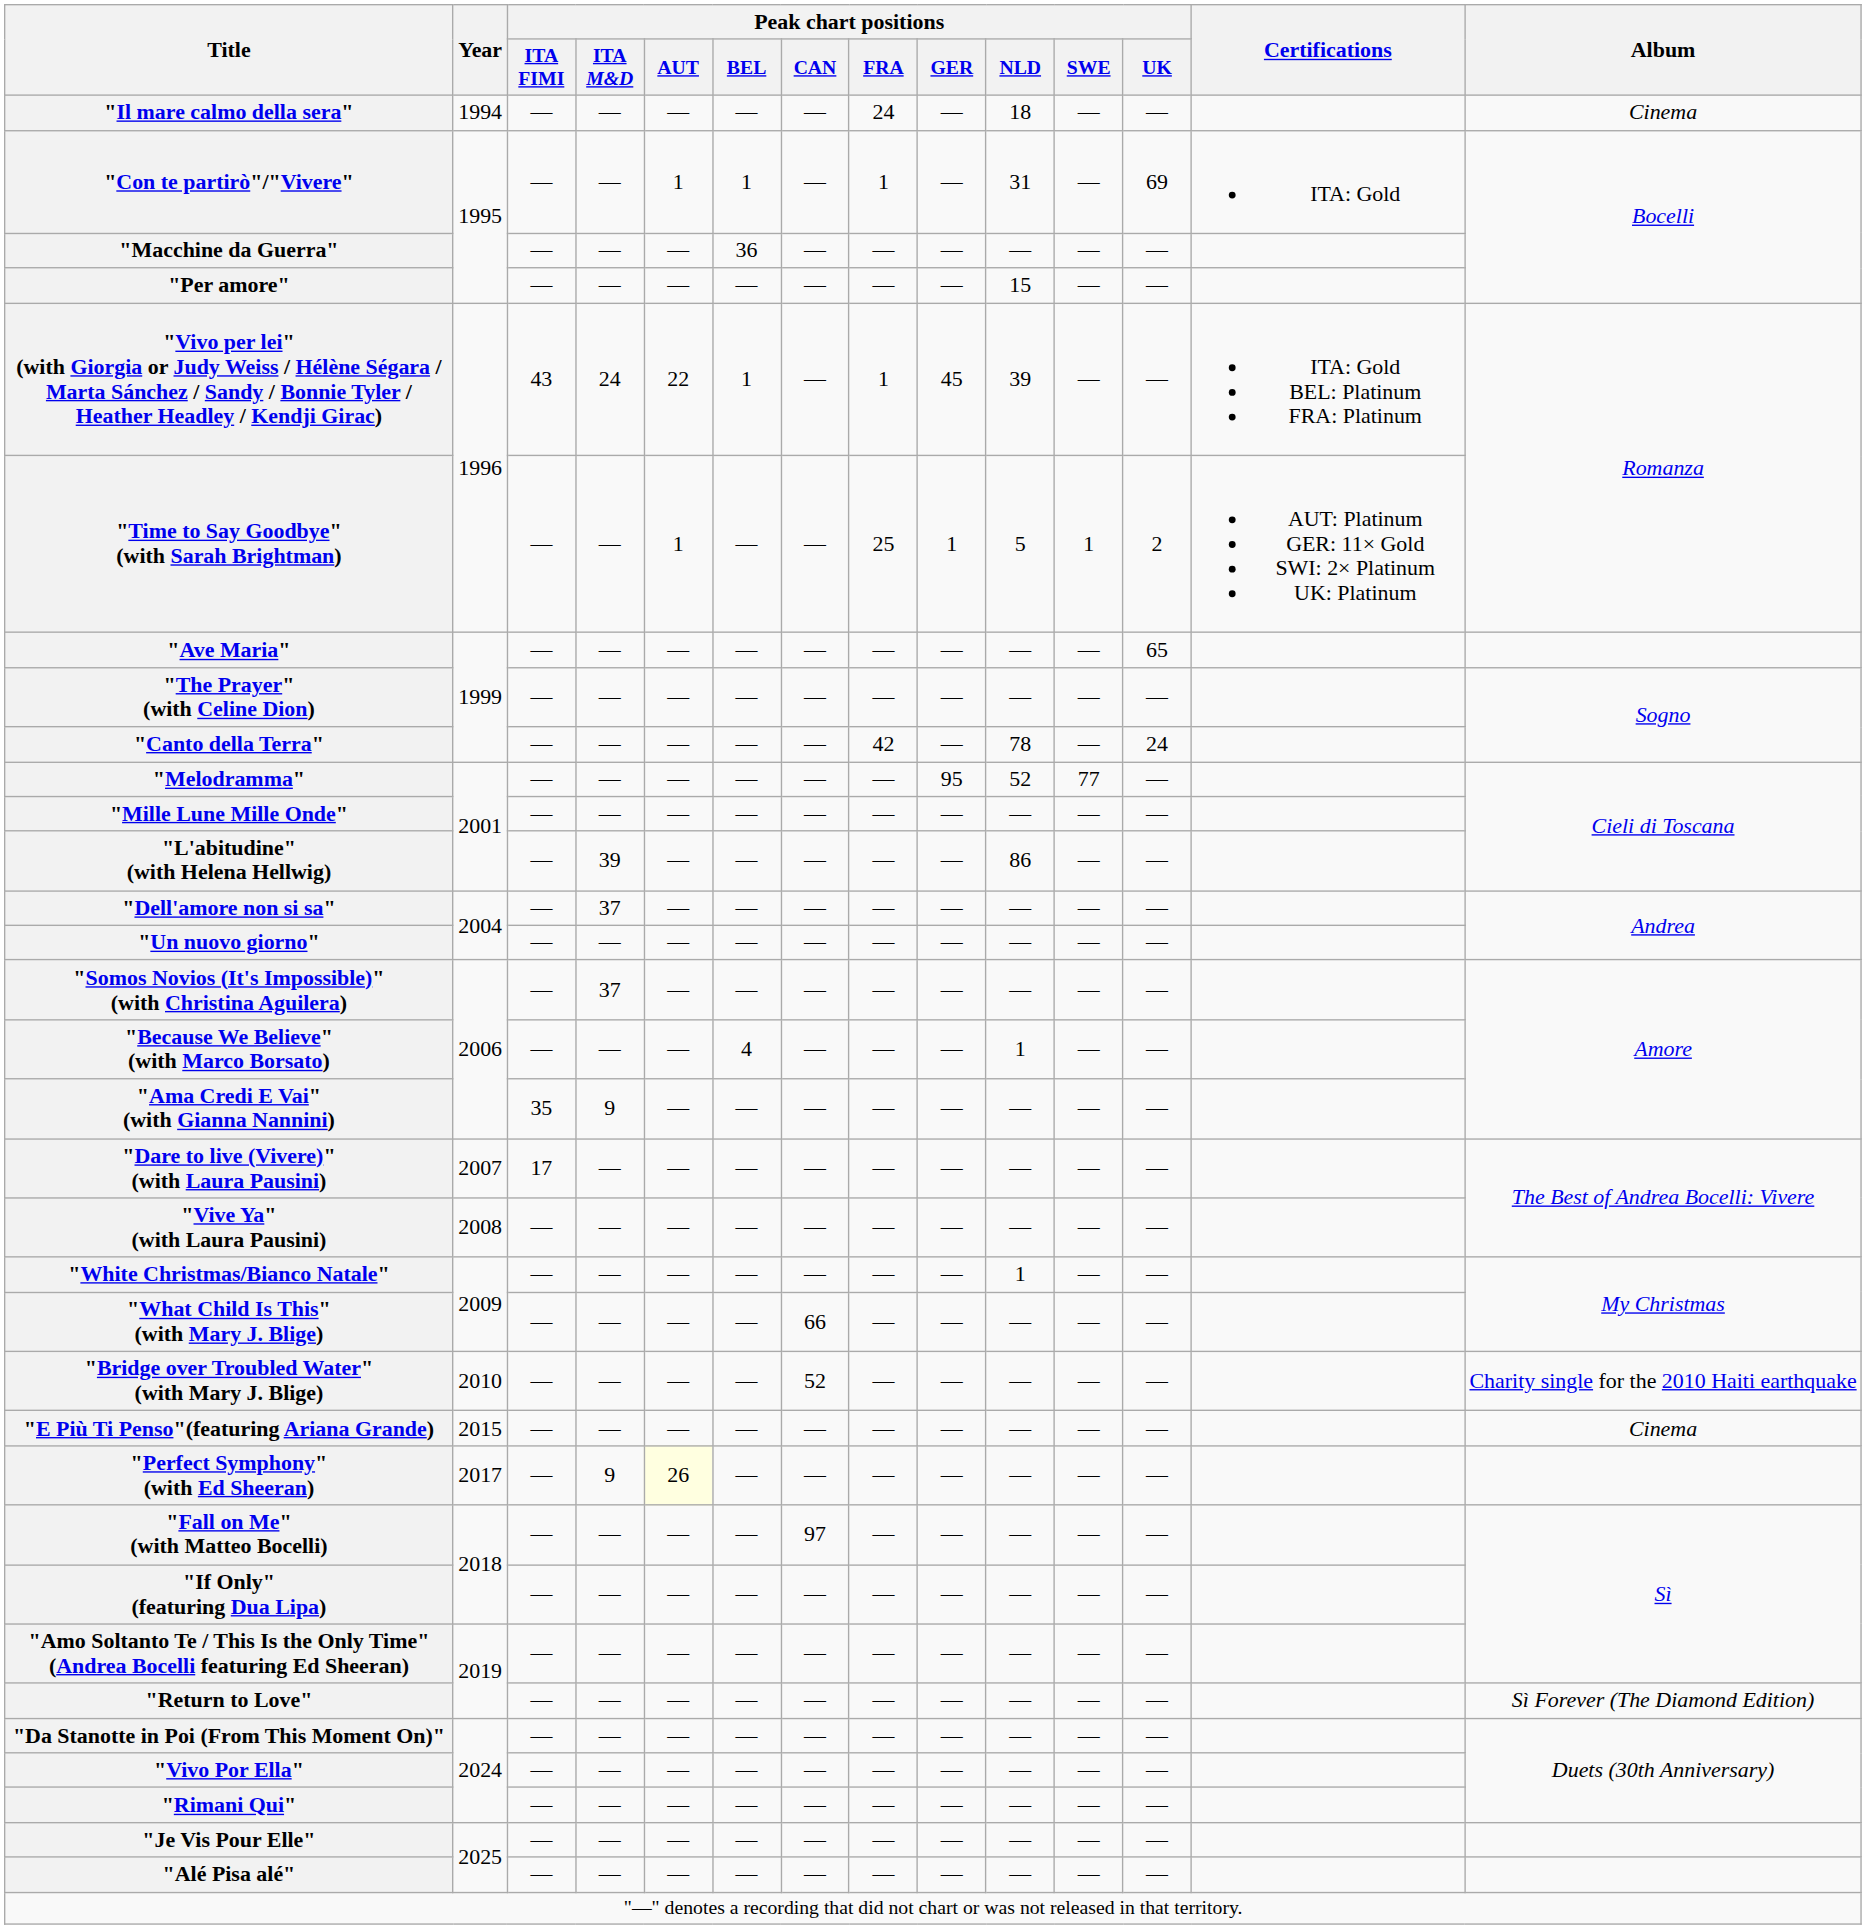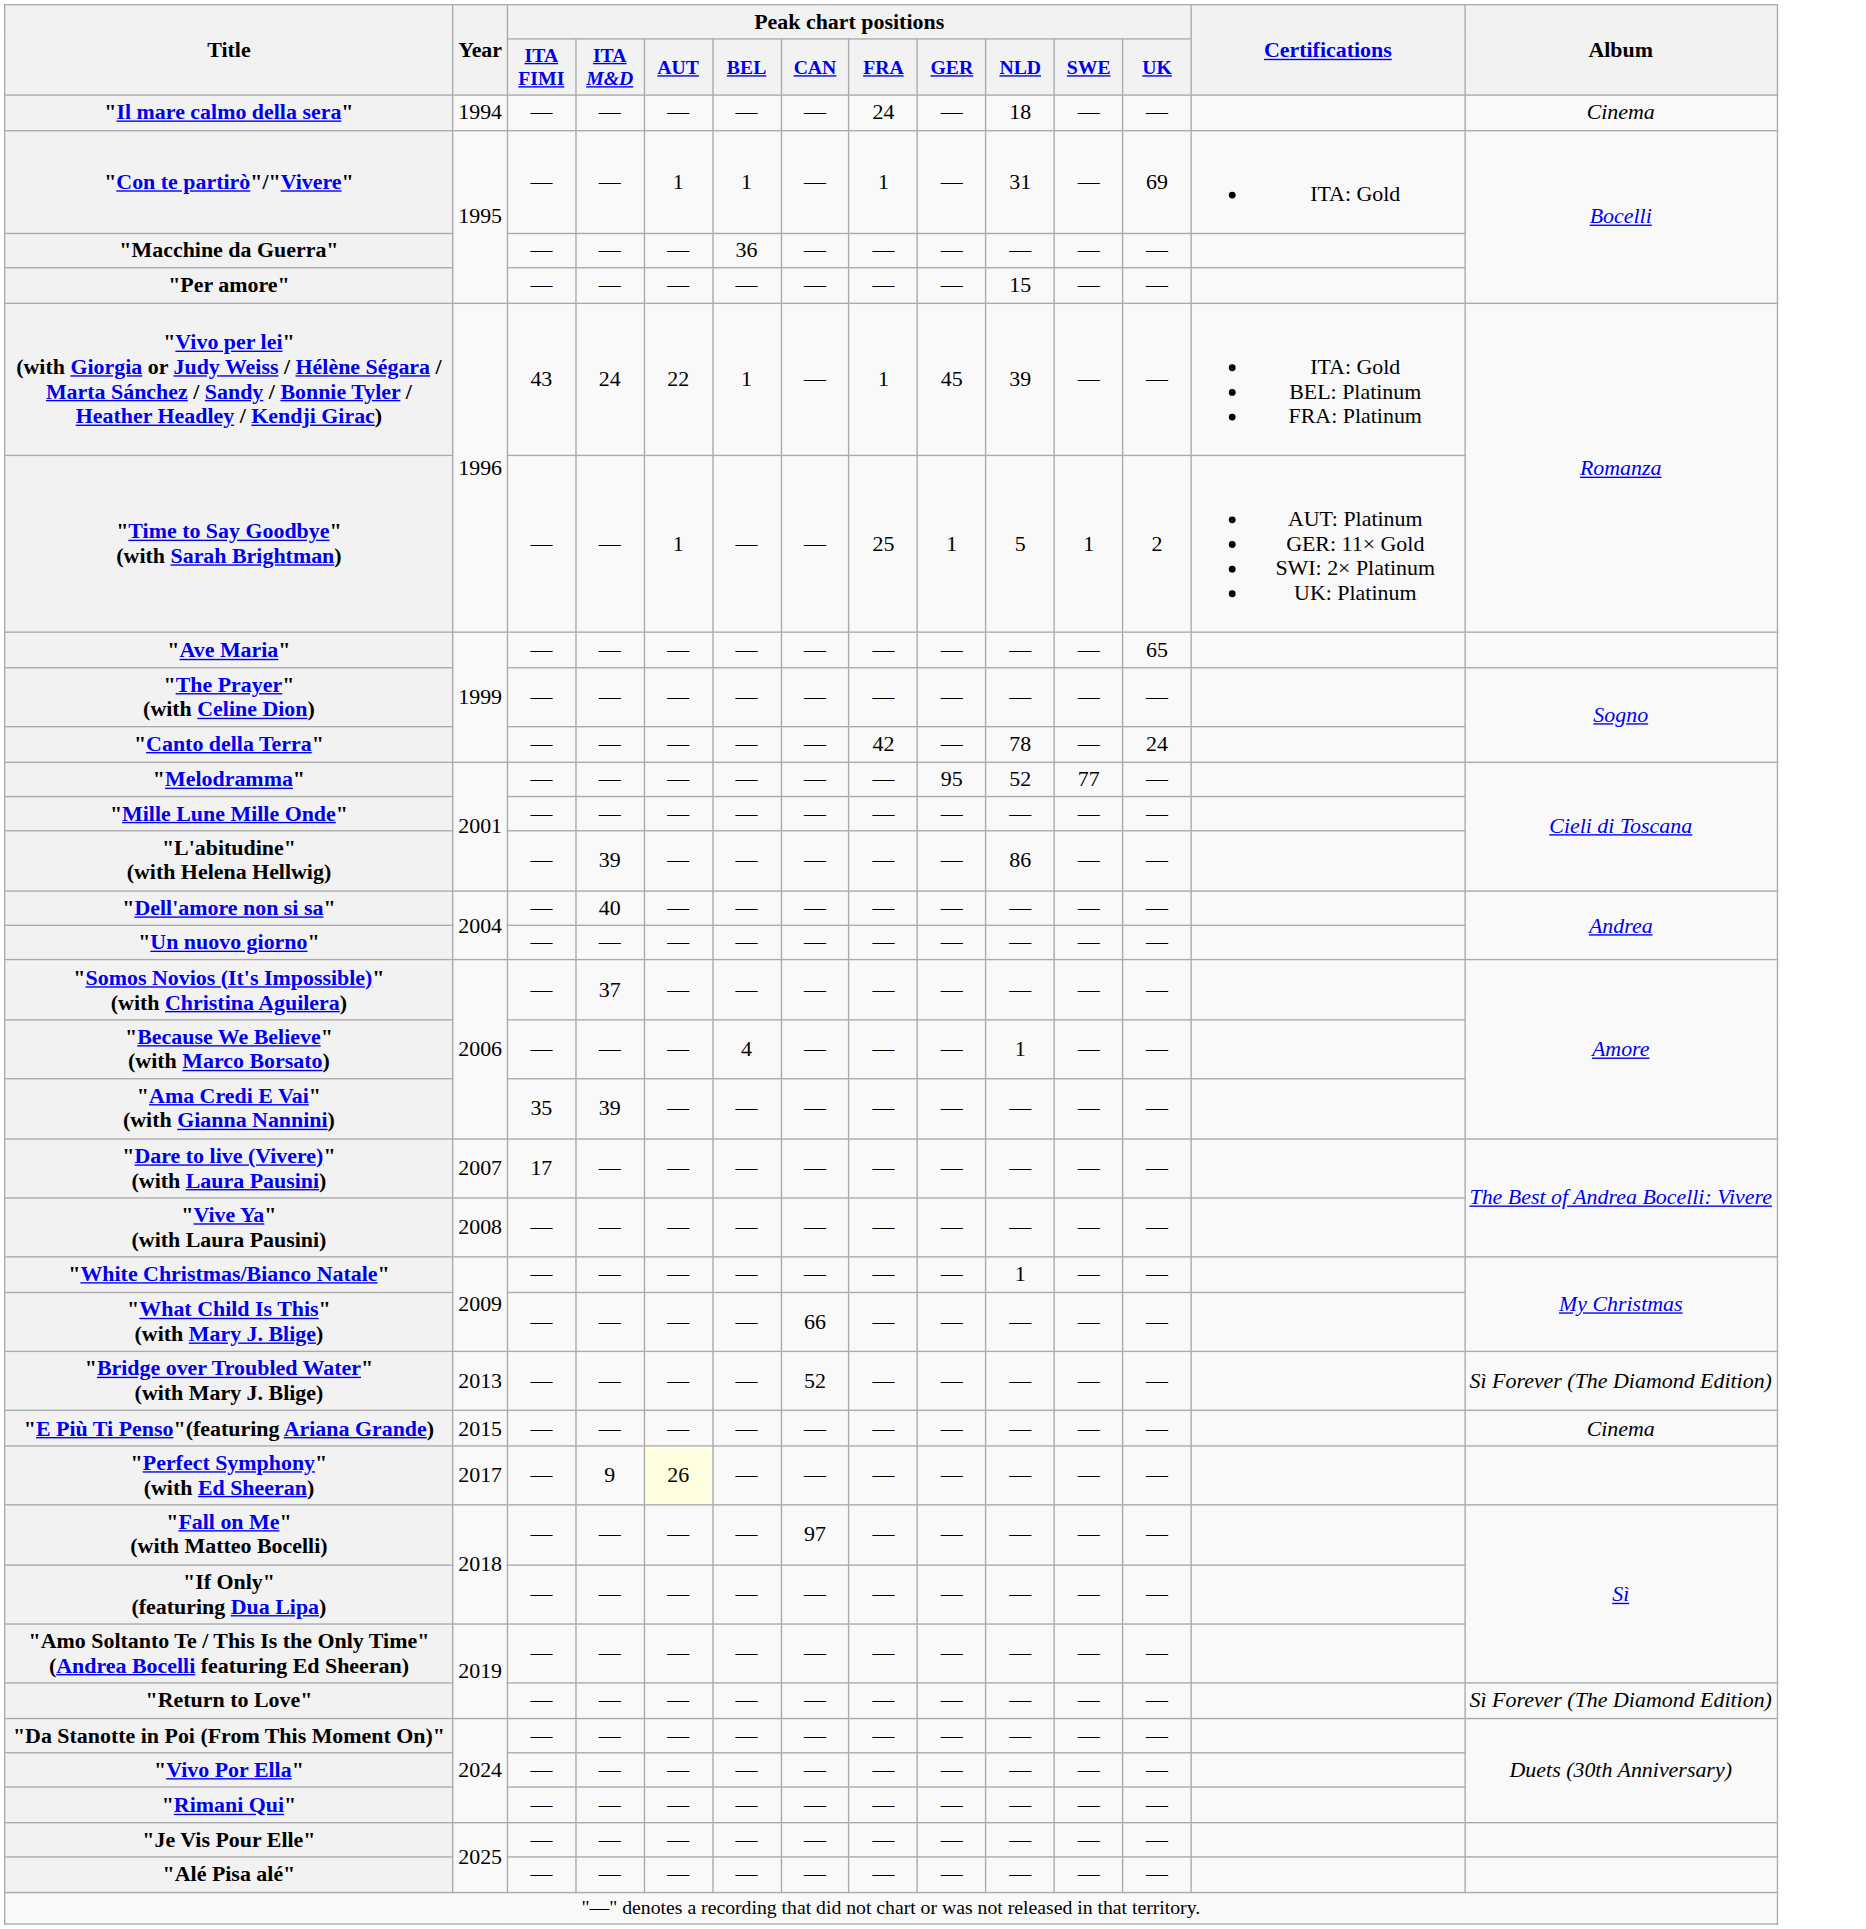"Dell'amore non si sa" | Peak chart positions / ITA M&D: 37 -> 40
"Ama Credi E Vai" (with Gianna Nannini) | Peak chart positions / ITA M&D: 9 -> 39
"Bridge over Troubled Water" (with Mary J. Blige) | Year: 2010 -> 2013
"Bridge over Troubled Water" (with Mary J. Blige) | Album: Charity single for the 2010 Haiti earthquake -> Sì Forever (The Diamond Edition)
